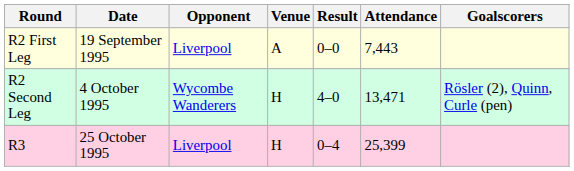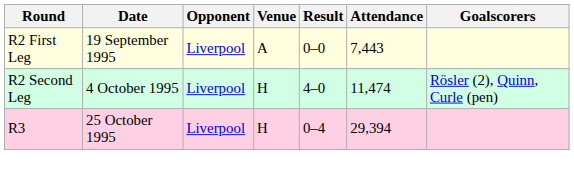R2 Second Leg | Opponent: Wycombe Wanderers -> Liverpool
R2 Second Leg | Attendance: 13,471 -> 11,474
R3 | Attendance: 25,399 -> 29,394
